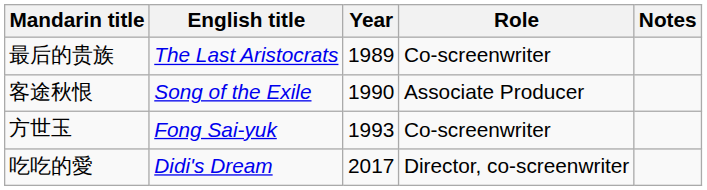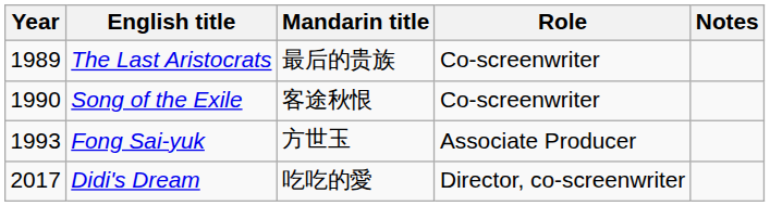columns swapped: Year <-> Mandarin title
Song of the Exile | Role: Associate Producer -> Co-screenwriter
Fong Sai-yuk | Role: Co-screenwriter -> Associate Producer
